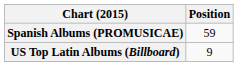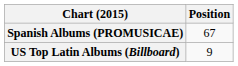Spanish Albums (PROMUSICAE) | Position: 59 -> 67
